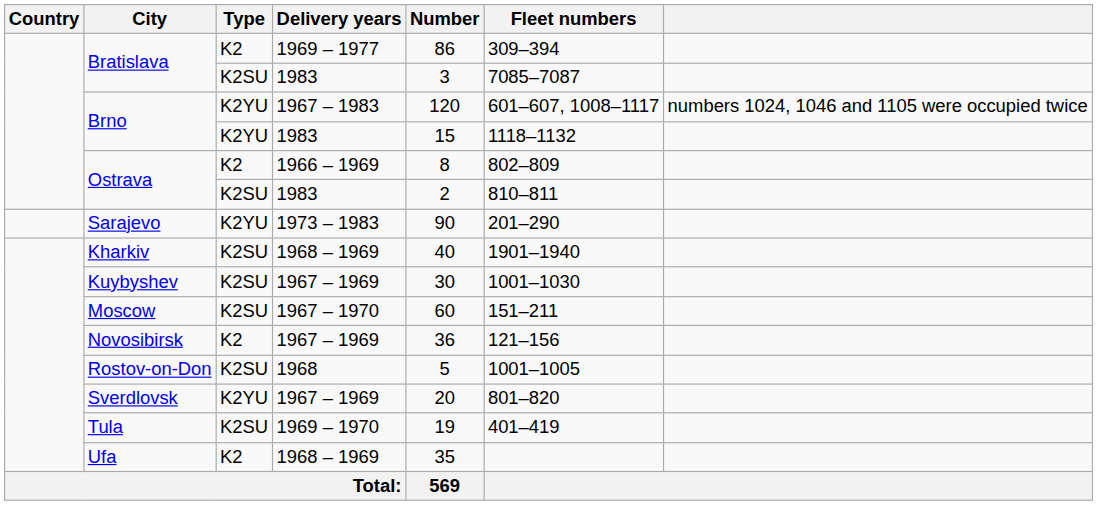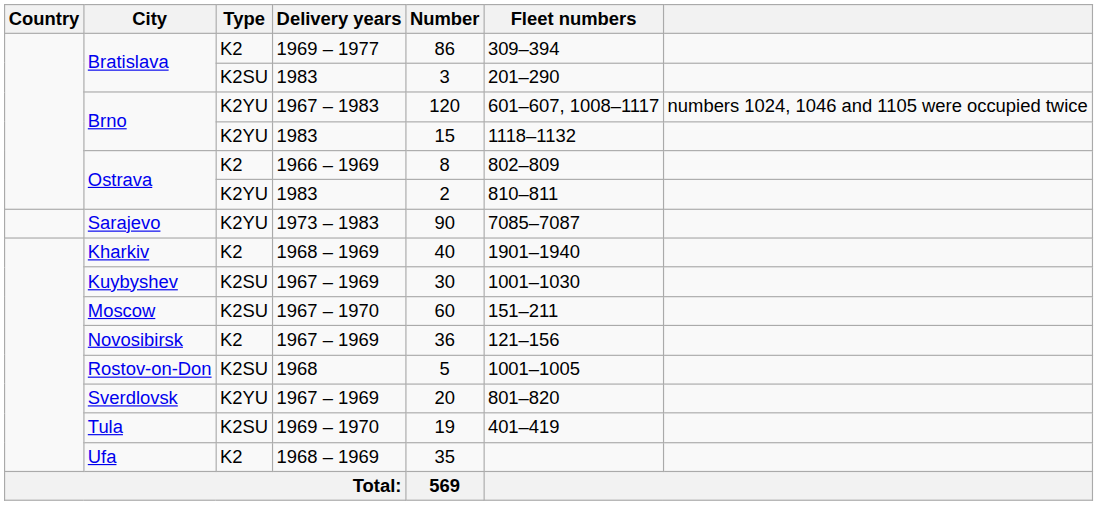Bratislava / 1983 | Fleet numbers: 7085–7087 -> 201–290
Ostrava / 1983 | Type: K2SU -> K2YU
Sarajevo | Fleet numbers: 201–290 -> 7085–7087
Kharkiv | Type: K2SU -> K2
